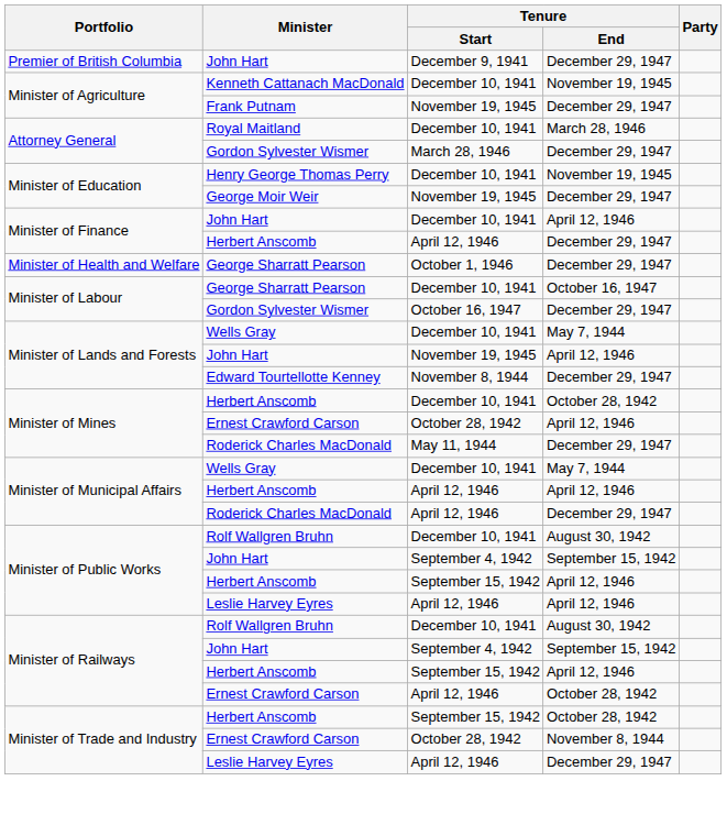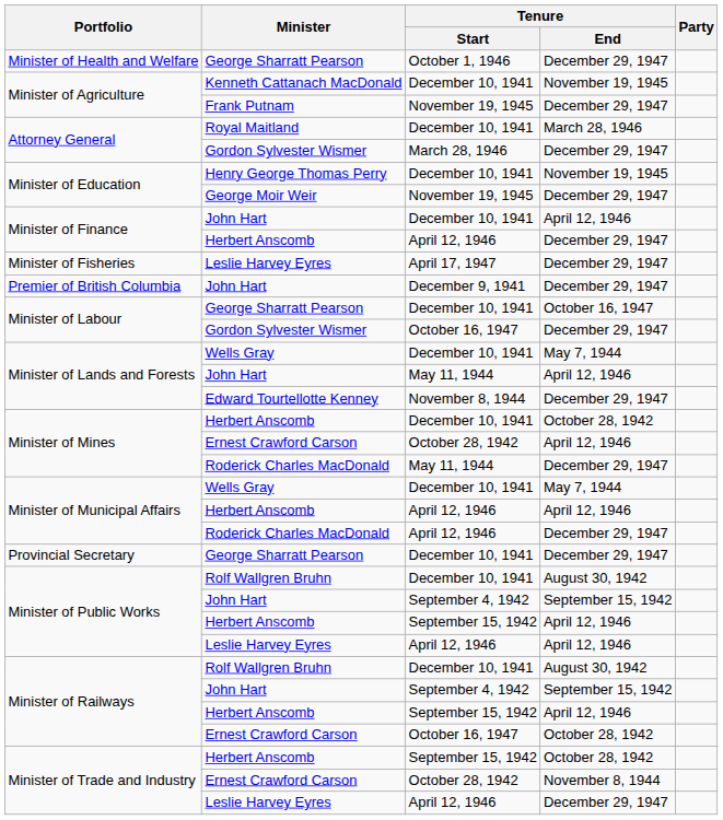rows swapped: Premier of British Columbia <-> Minister of Health and Welfare
+ row: Minister of Fisheries | Leslie Harvey Eyres | April 17, 1947 | December 29, 1947
Minister of Lands and Forests / John Hart | Tenure / Start: November 19, 1945 -> May 11, 1944
+ row: Provincial Secretary | George Sharratt Pearson | December 10, 1941 | December 29, 1947
Minister of Railways / Ernest Crawford Carson | Tenure / Start: April 12, 1946 -> October 16, 1947
